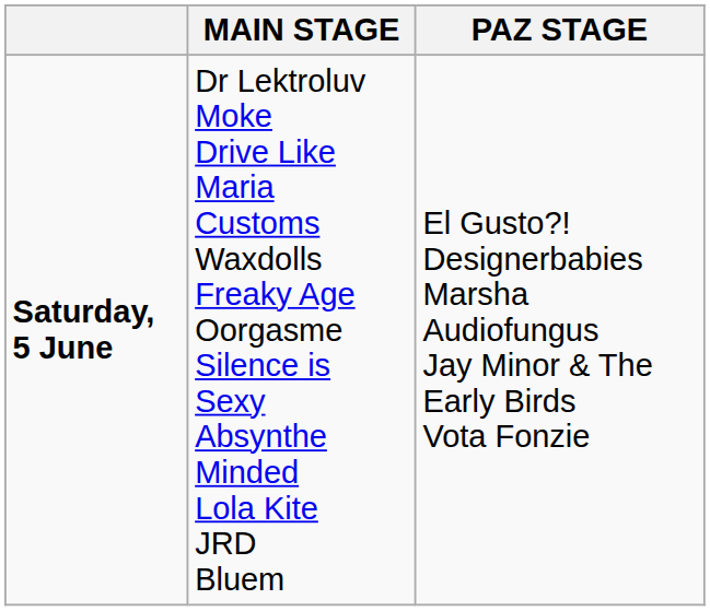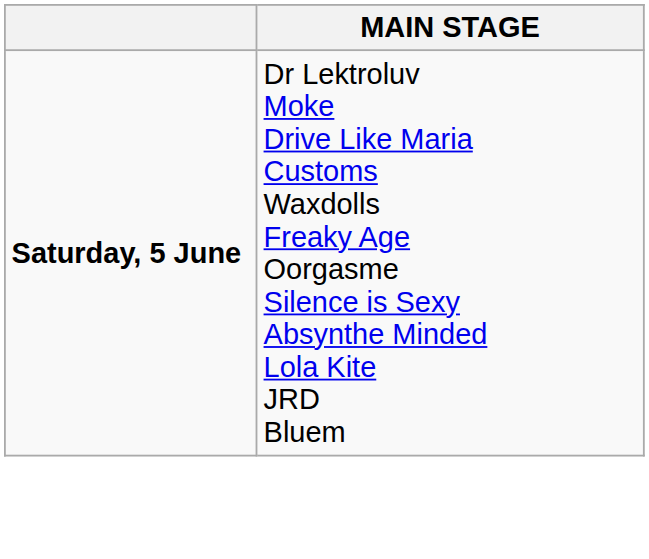- column: PAZ STAGE | El Gusto?! Designerbabies Marsha Audiofungus Jay Minor & The Early Birds Vota Fonzie
